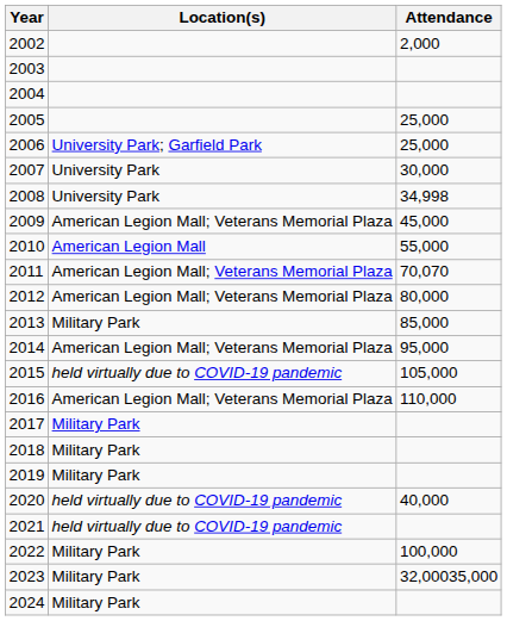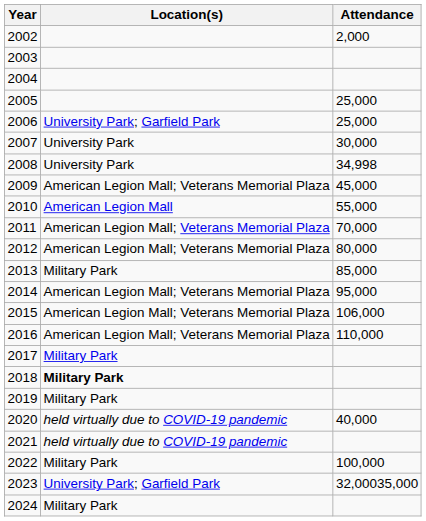2011 | Attendance: 70,070 -> 70,000
2015 | Location(s): held virtually due to COVID-19 pandemic -> American Legion Mall; Veterans Memorial Plaza
2015 | Attendance: 105,000 -> 106,000
2018 | Location(s): normal -> bold
2023 | Location(s): Military Park -> University Park; Garfield Park
